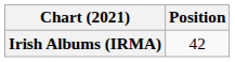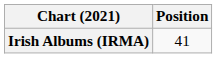Irish Albums (IRMA) | Position: 42 -> 41
